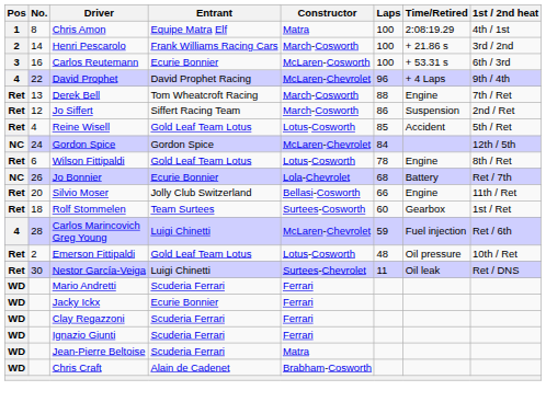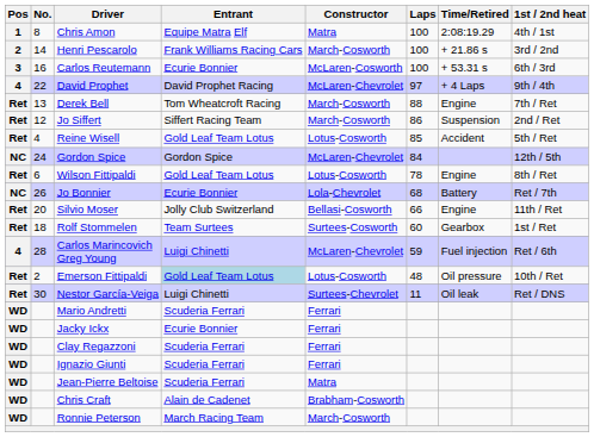David Prophet | Laps: 96 -> 97
Emerson Fittipaldi | Entrant: no background -> lightblue background
+ row: WD | Ronnie Peterson | March Racing Team | March-Cosworth
